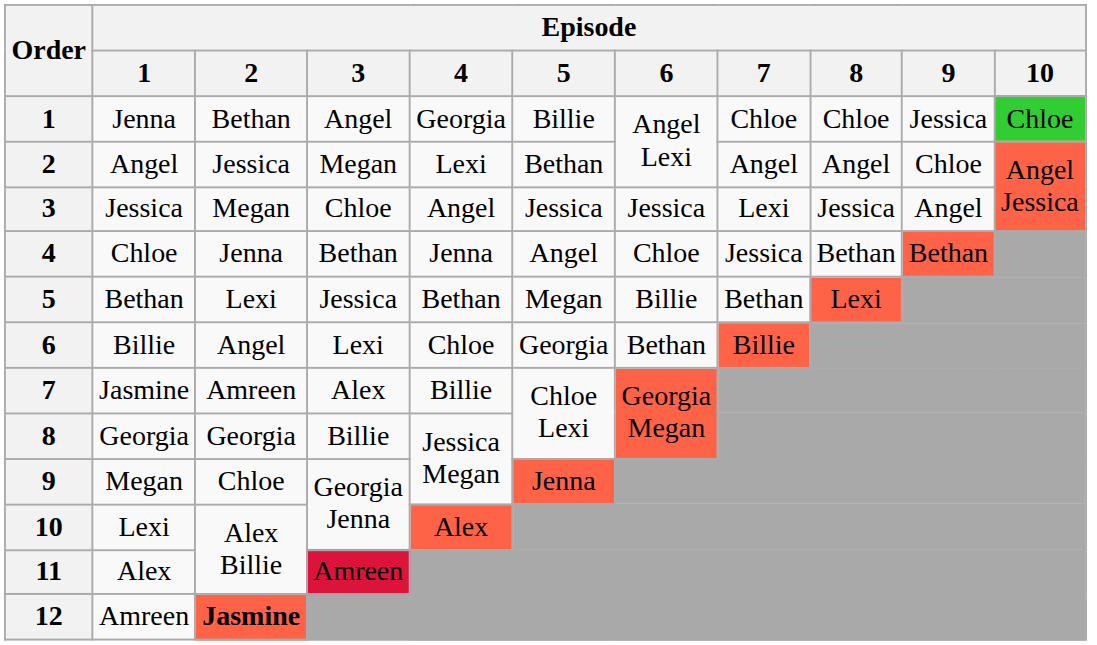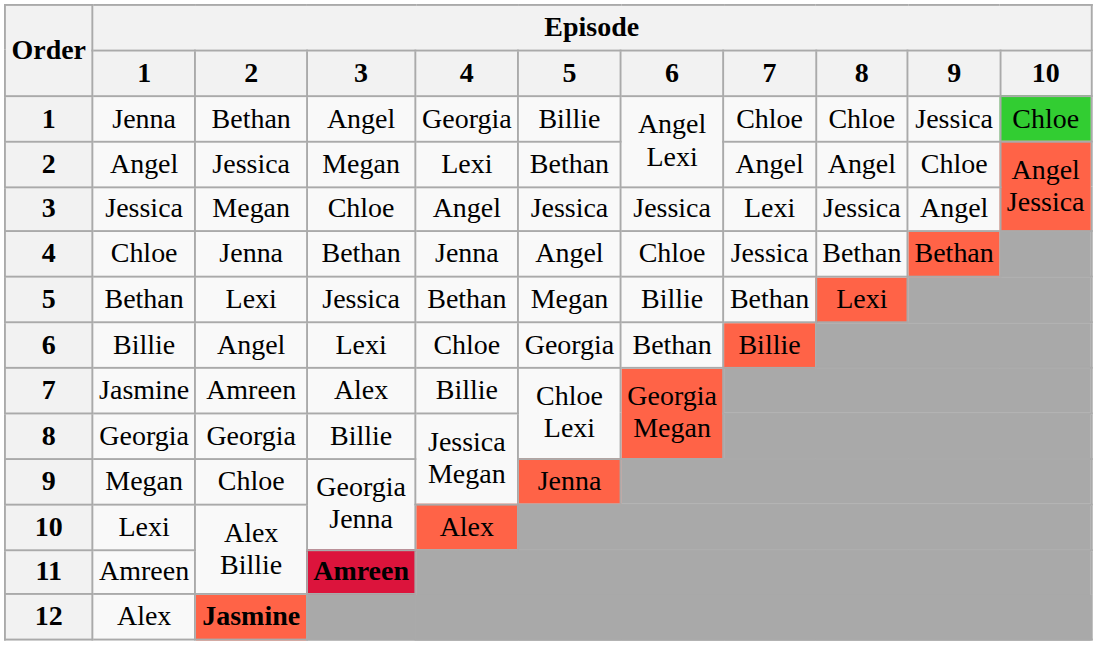11 | Episode / 1: Alex -> Amreen
11 | Episode / 3: normal -> bold
12 | Episode / 1: Amreen -> Alex
